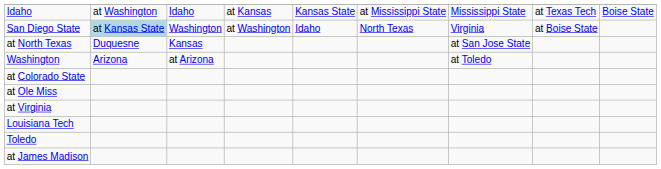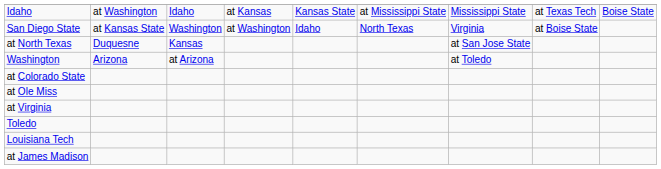San Diego State | column 2: lightblue background -> no background
rows swapped: Toledo <-> Louisiana Tech
